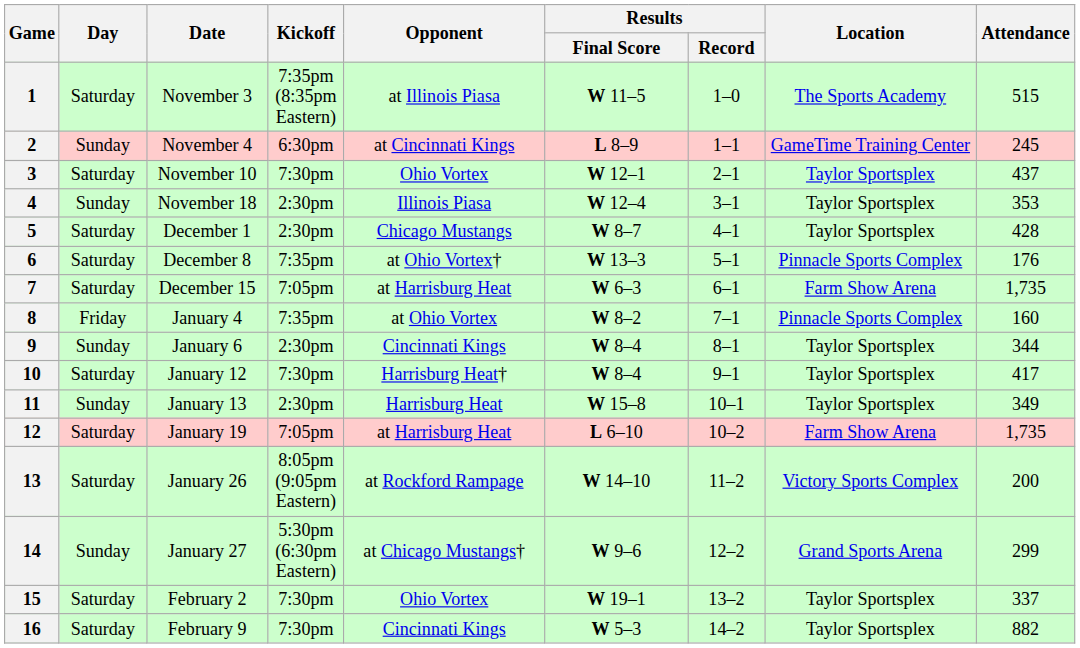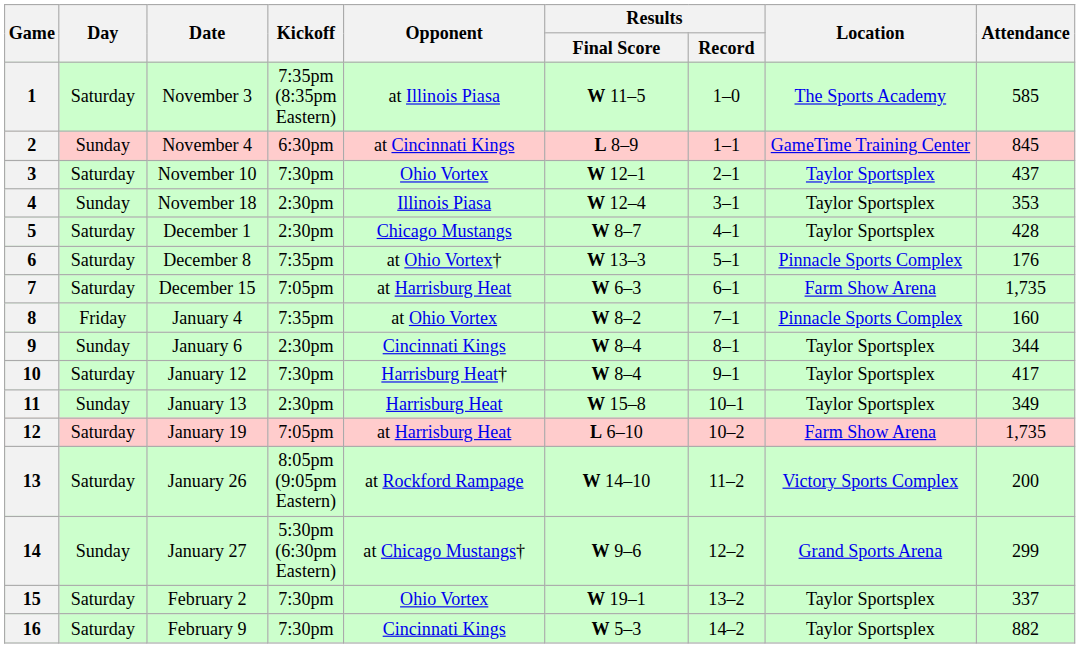1 | Attendance: 515 -> 585
2 | Attendance: 245 -> 845
